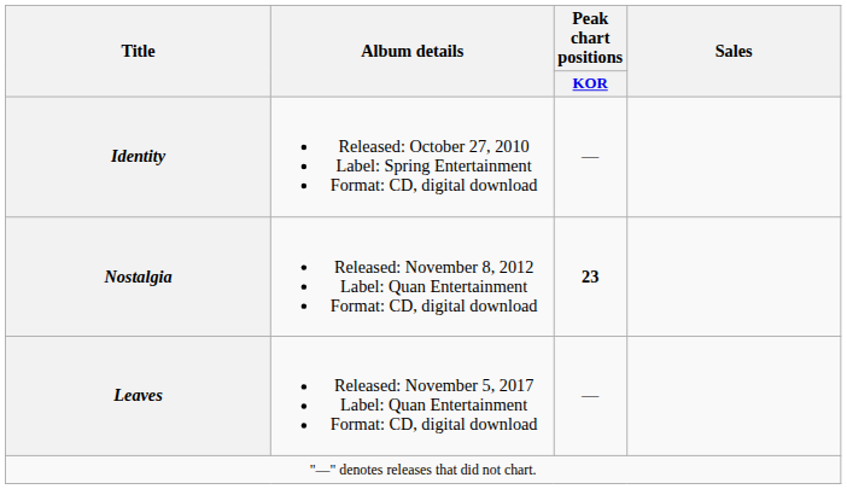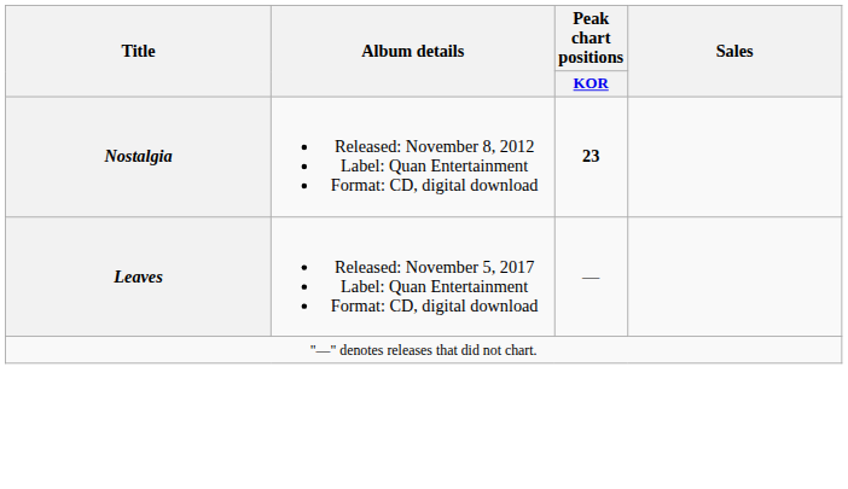- row: Identity | Released: October 27, 2010 Label: Spring Entertainment Format: CD, digital download | —
